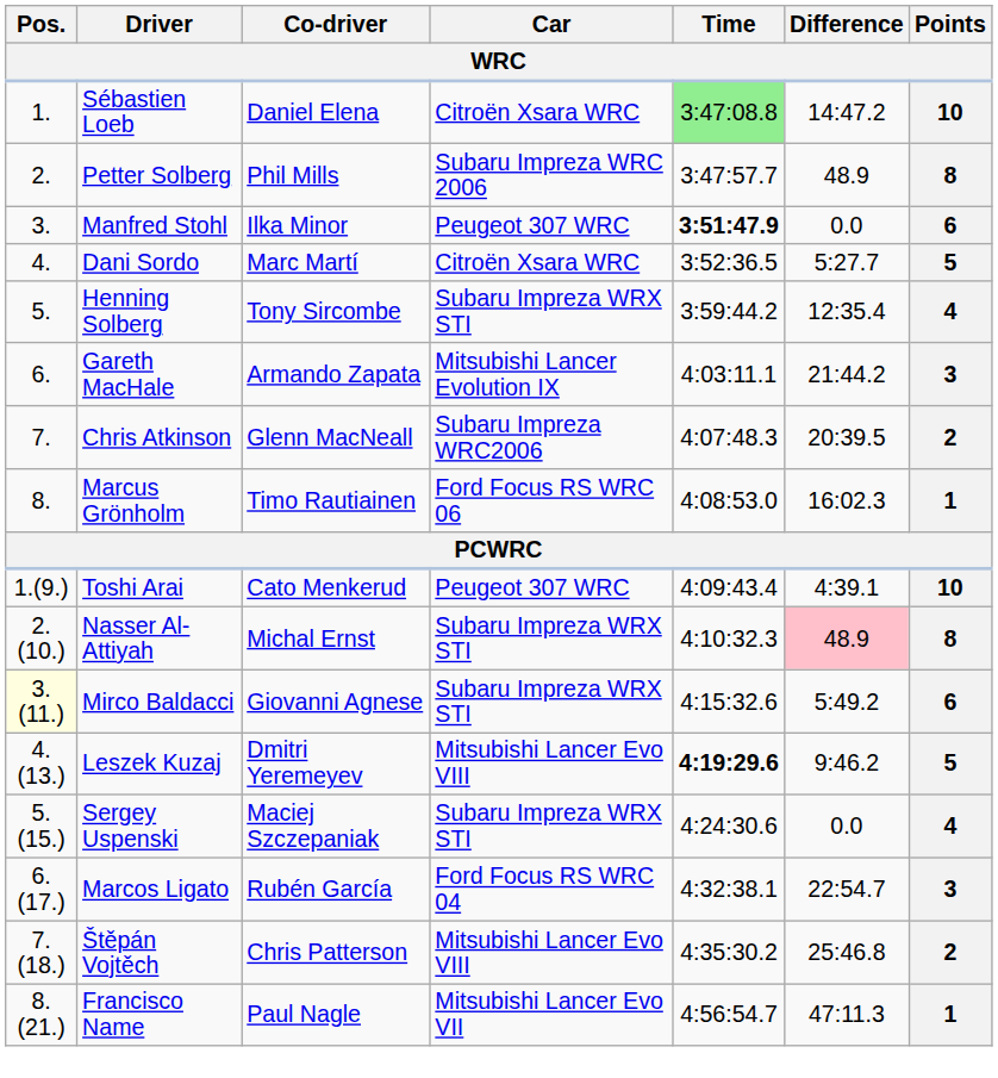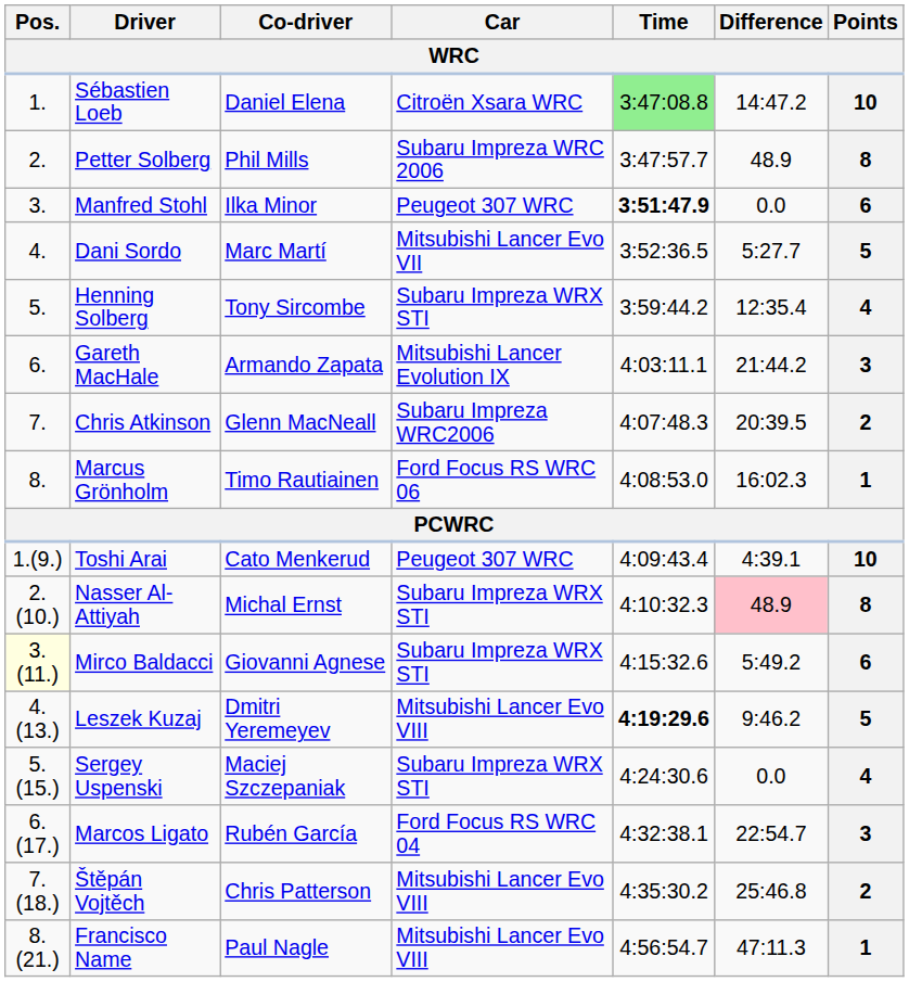Dani Sordo | Car: Citroën Xsara WRC -> Mitsubishi Lancer Evo VII
Francisco Name | Car: Mitsubishi Lancer Evo VII -> Mitsubishi Lancer Evo VIII
